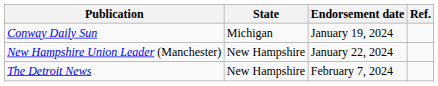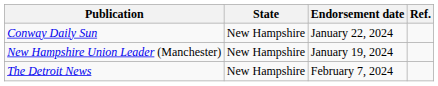Conway Daily Sun | State: Michigan -> New Hampshire
Conway Daily Sun | Endorsement date: January 19, 2024 -> January 22, 2024
New Hampshire Union Leader (Manchester) | Endorsement date: January 22, 2024 -> January 19, 2024
